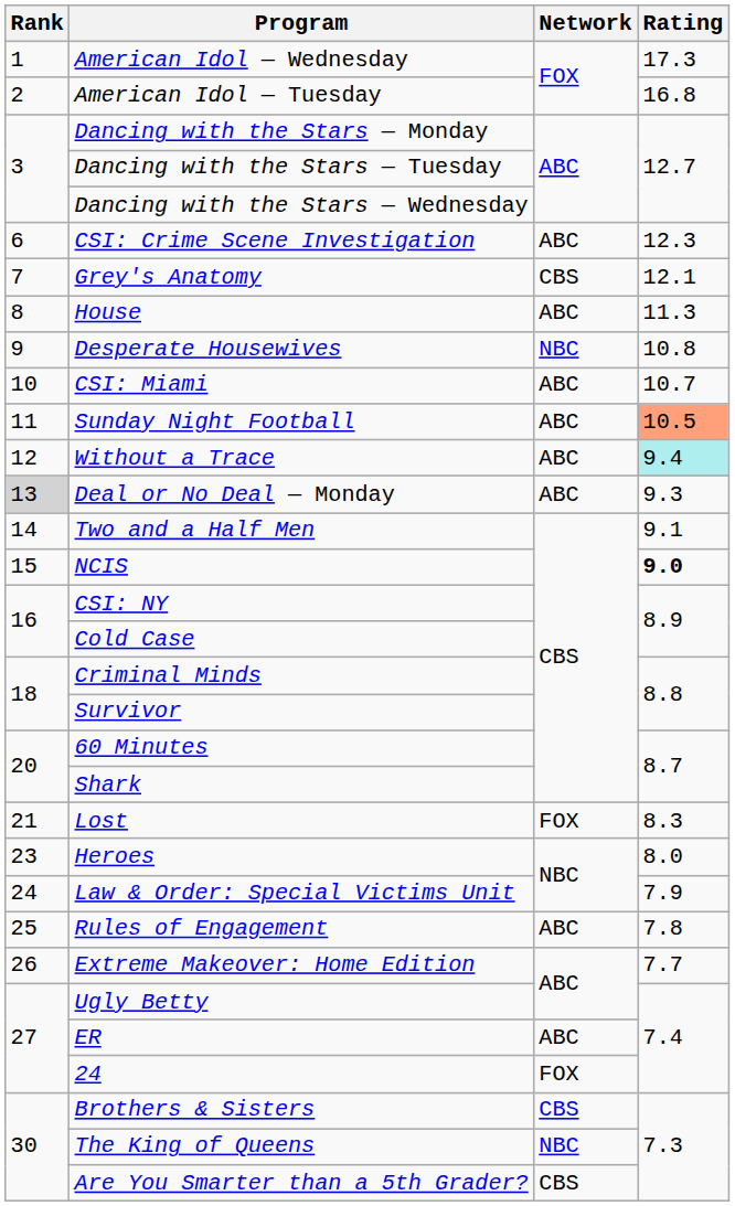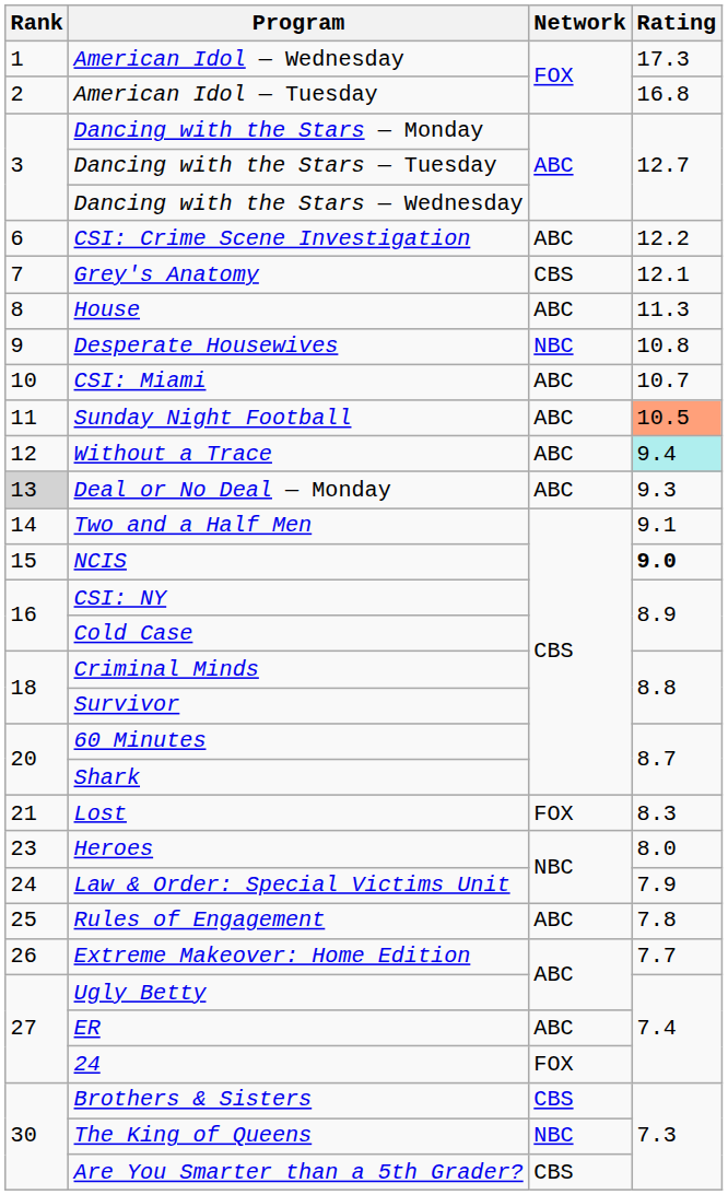CSI: Crime Scene Investigation | Rating: 12.3 -> 12.2
